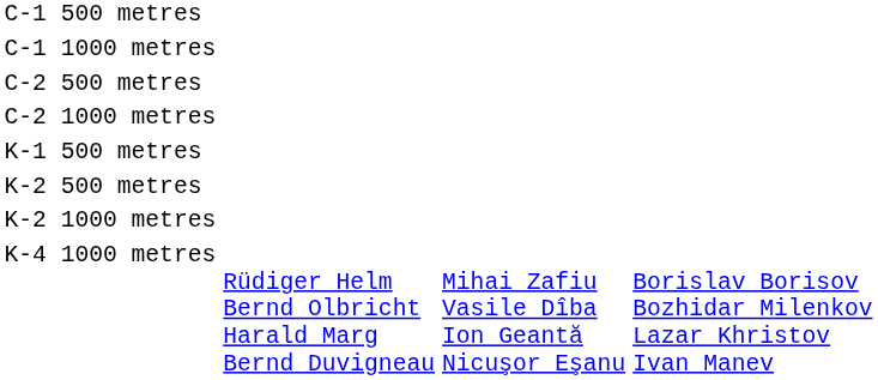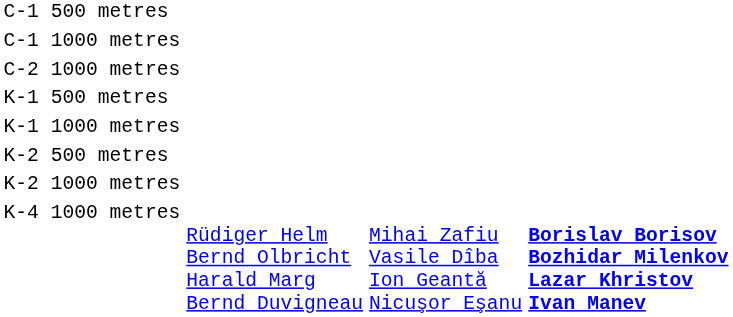- row: C-2 500 metres
+ row: K-1 1000 metres
K-4 1000 metres | column 4: normal -> bold
